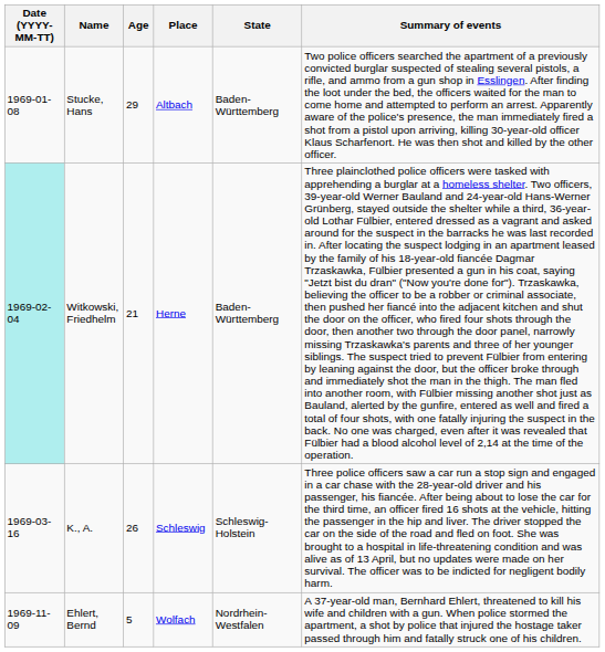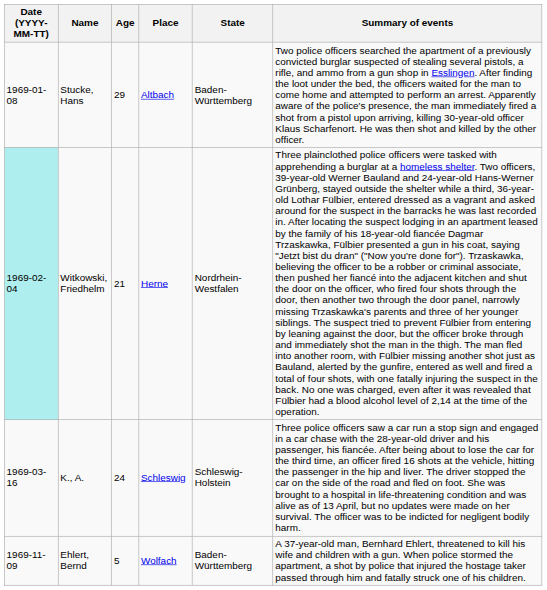Witkowski, Friedhelm | State: Baden-Württemberg -> Nordrhein-Westfalen
K., A. | Age: 26 -> 24
Ehlert, Bernd | State: Nordrhein-Westfalen -> Baden-Württemberg
